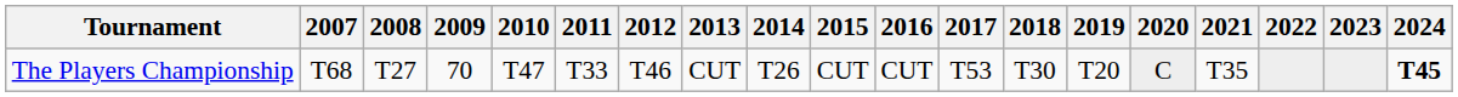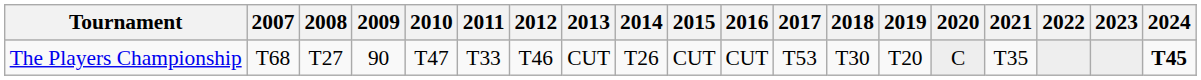The Players Championship | 2009: 70 -> 90
